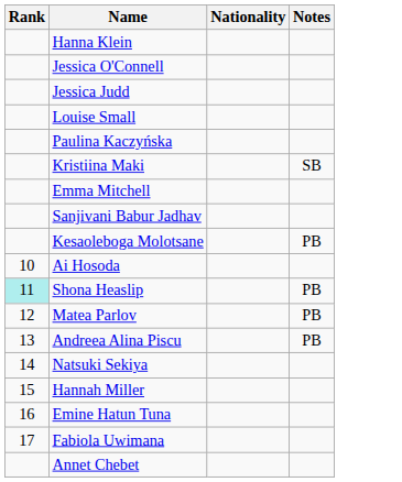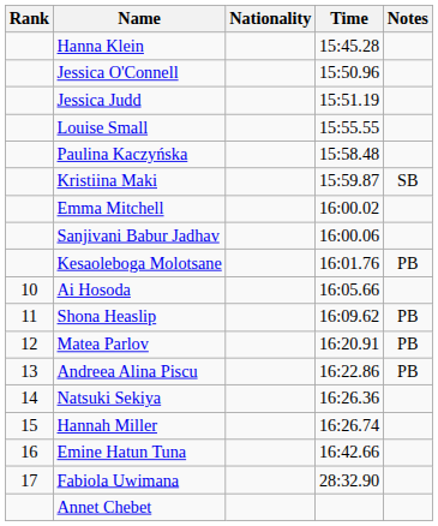+ column: Time | 15:45.28 | 15:50.96 | 15:51.19 | 15:55.55 | 15:58.48 | 15:59.87 | 16:00.02 | 16:00.06 | 16:01.76 | 16:05.66 | 16:09.62 | 16:20.91 | 16:22.86 | 16:26.36 | 16:26.74 | 16:42.66 | 28:32.90
Shona Heaslip | Rank: paleturquoise background -> no background
